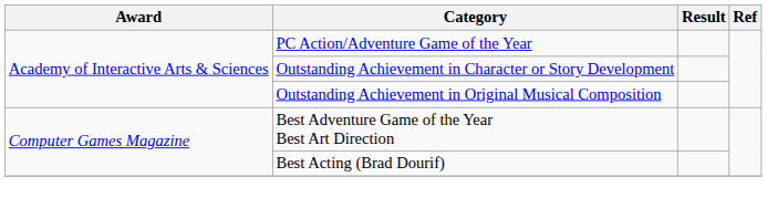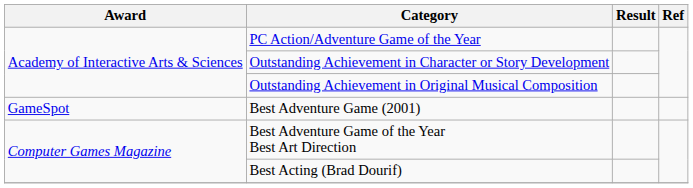+ row: GameSpot | Best Adventure Game (2001)
